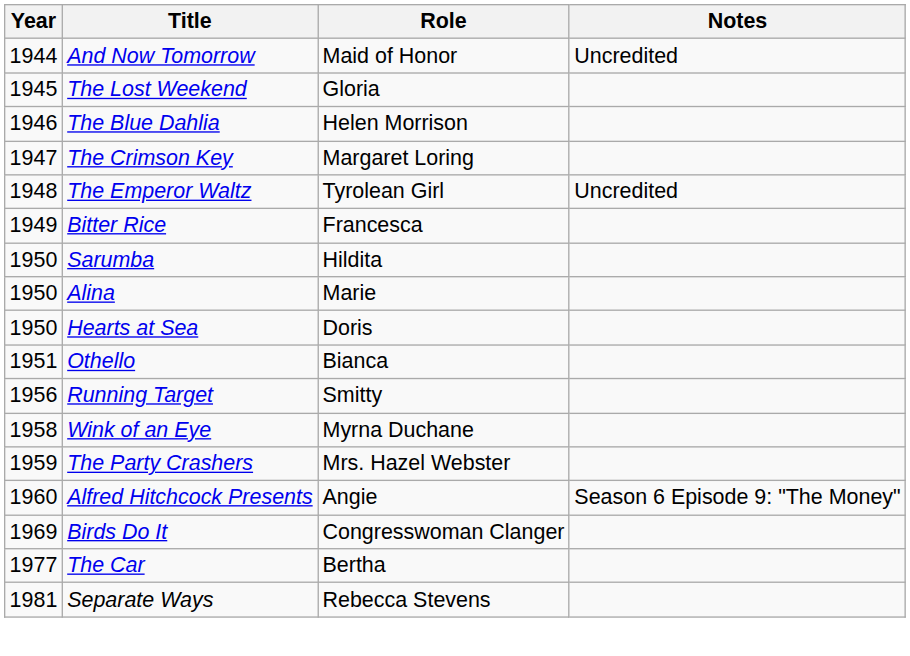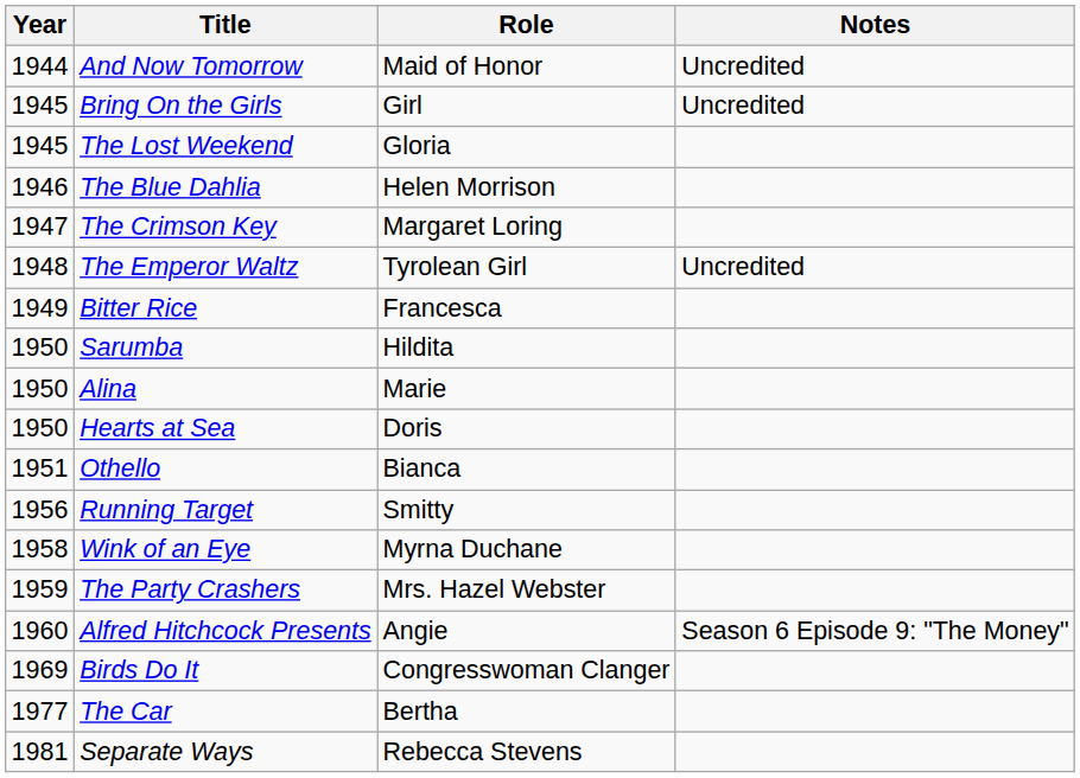+ row: 1945 | Bring On the Girls | Girl | Uncredited
